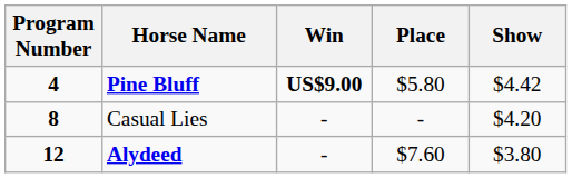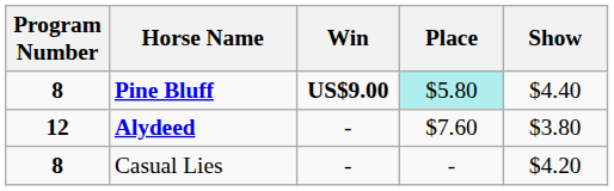Pine Bluff | Program Number: 4 -> 8
Pine Bluff | Place: no background -> paleturquoise background
Pine Bluff | Show: $4.42 -> $4.40
rows swapped: Alydeed <-> Casual Lies
